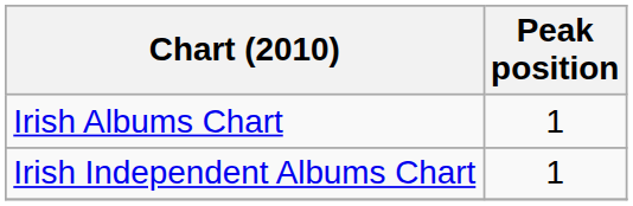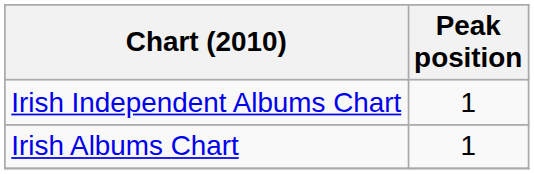rows swapped: Irish Albums Chart <-> Irish Independent Albums Chart
